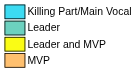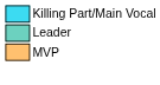- row: Leader and MVP
